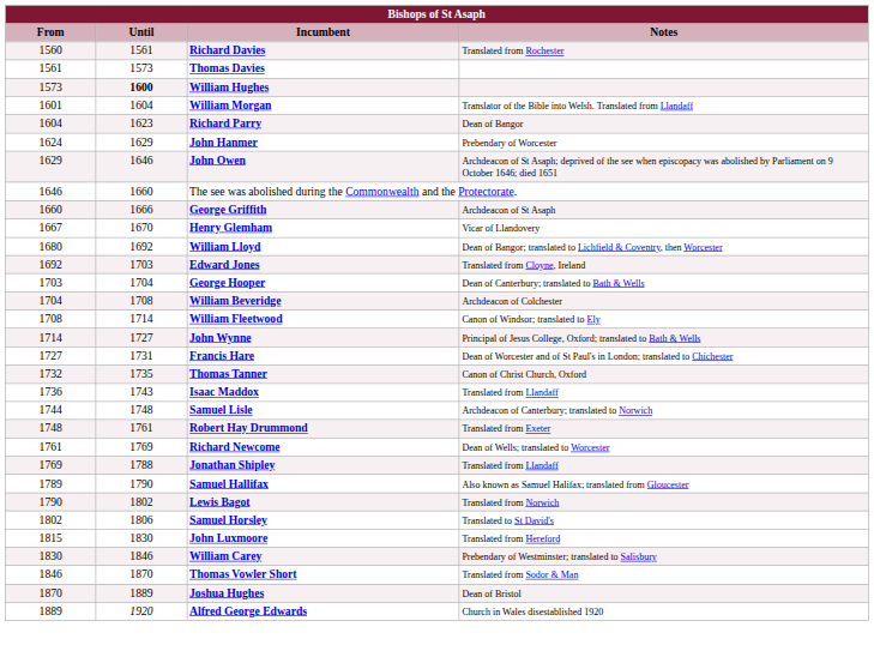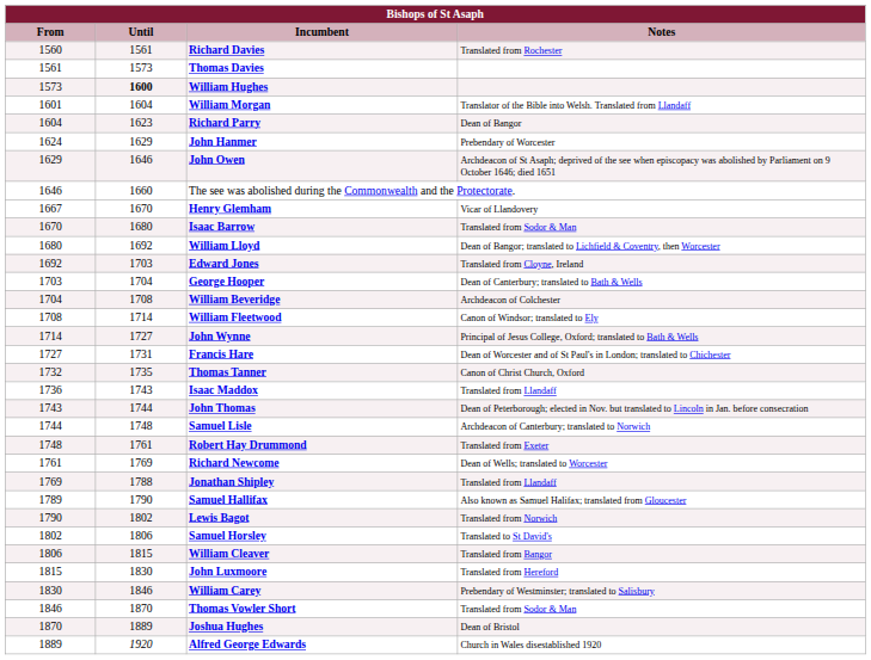- row: 1660 | 1666 | George Griffith | Archdeacon of St Asaph
+ row: 1670 | 1680 | Isaac Barrow | Translated from Sodor & Man
+ row: 1743 | 1744 | John Thomas | Dean of Peterborough; elected in Nov. but translated to Lincoln in Jan. before consecration
+ row: 1806 | 1815 | William Cleaver | Translated from Bangor
